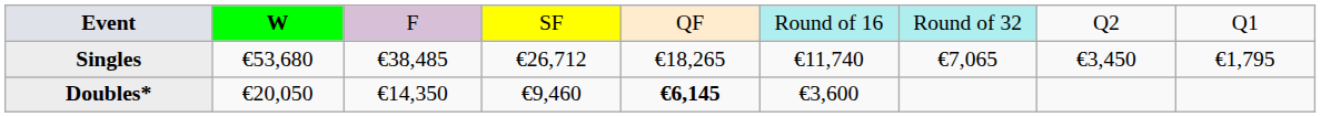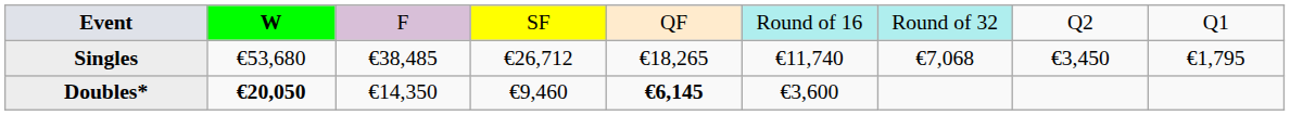Singles | column 7: €7,065 -> €7,068
Doubles* | column 2: normal -> bold
